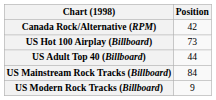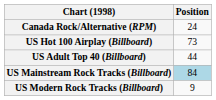Canada Rock/Alternative (RPM) | Position: 42 -> 24
US Mainstream Rock Tracks (Billboard) | Position: no background -> lightblue background
